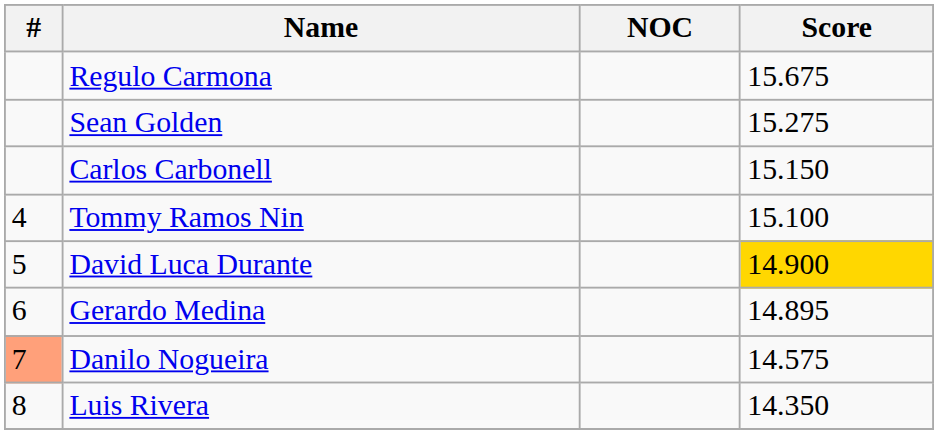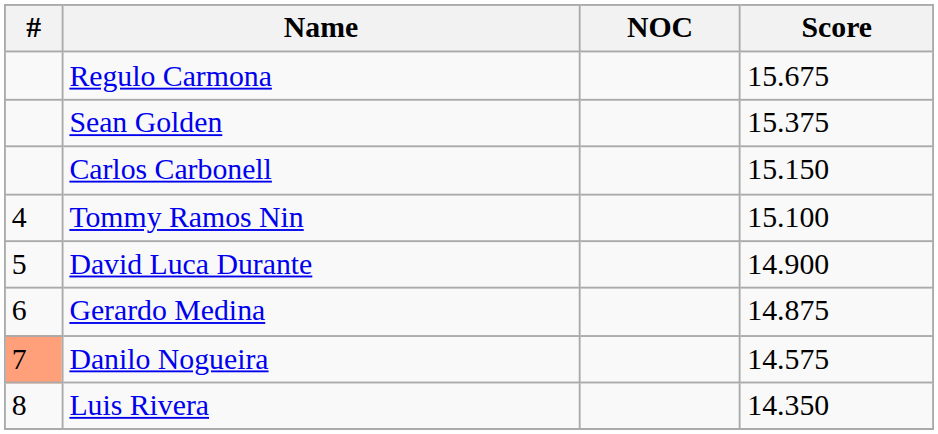Sean Golden | Score: 15.275 -> 15.375
David Luca Durante | Score: gold background -> no background
Gerardo Medina | Score: 14.895 -> 14.875
